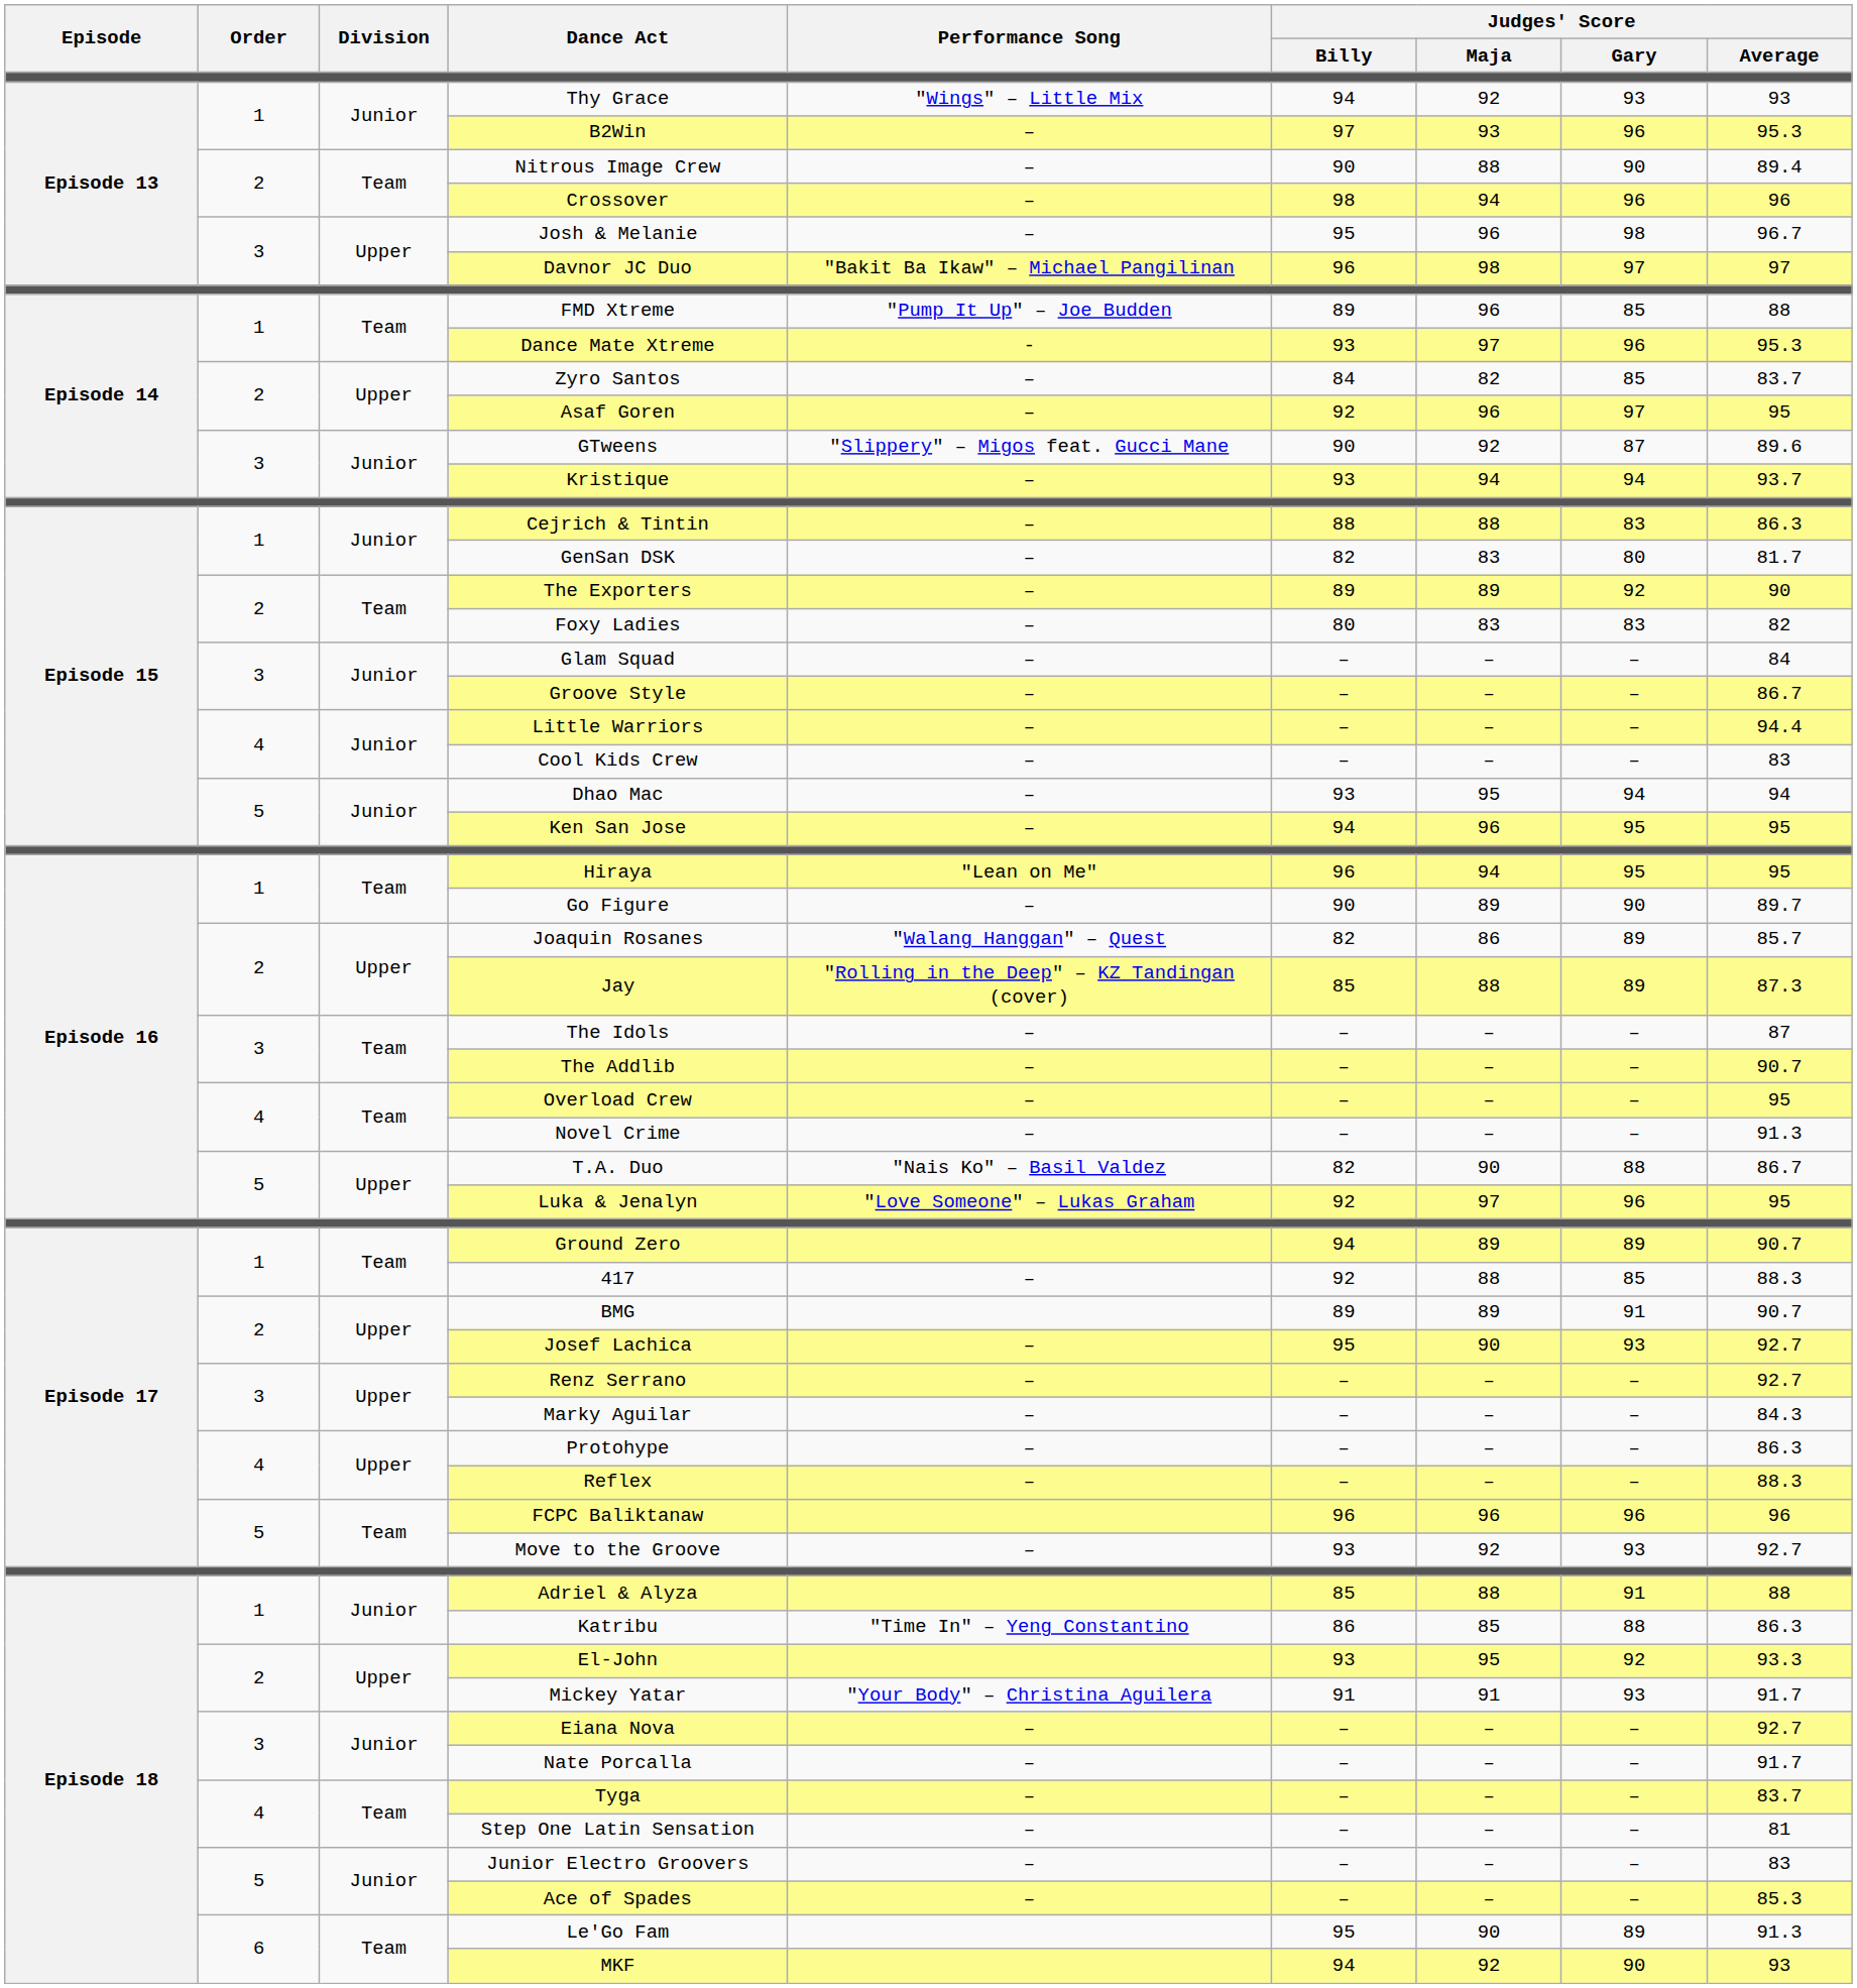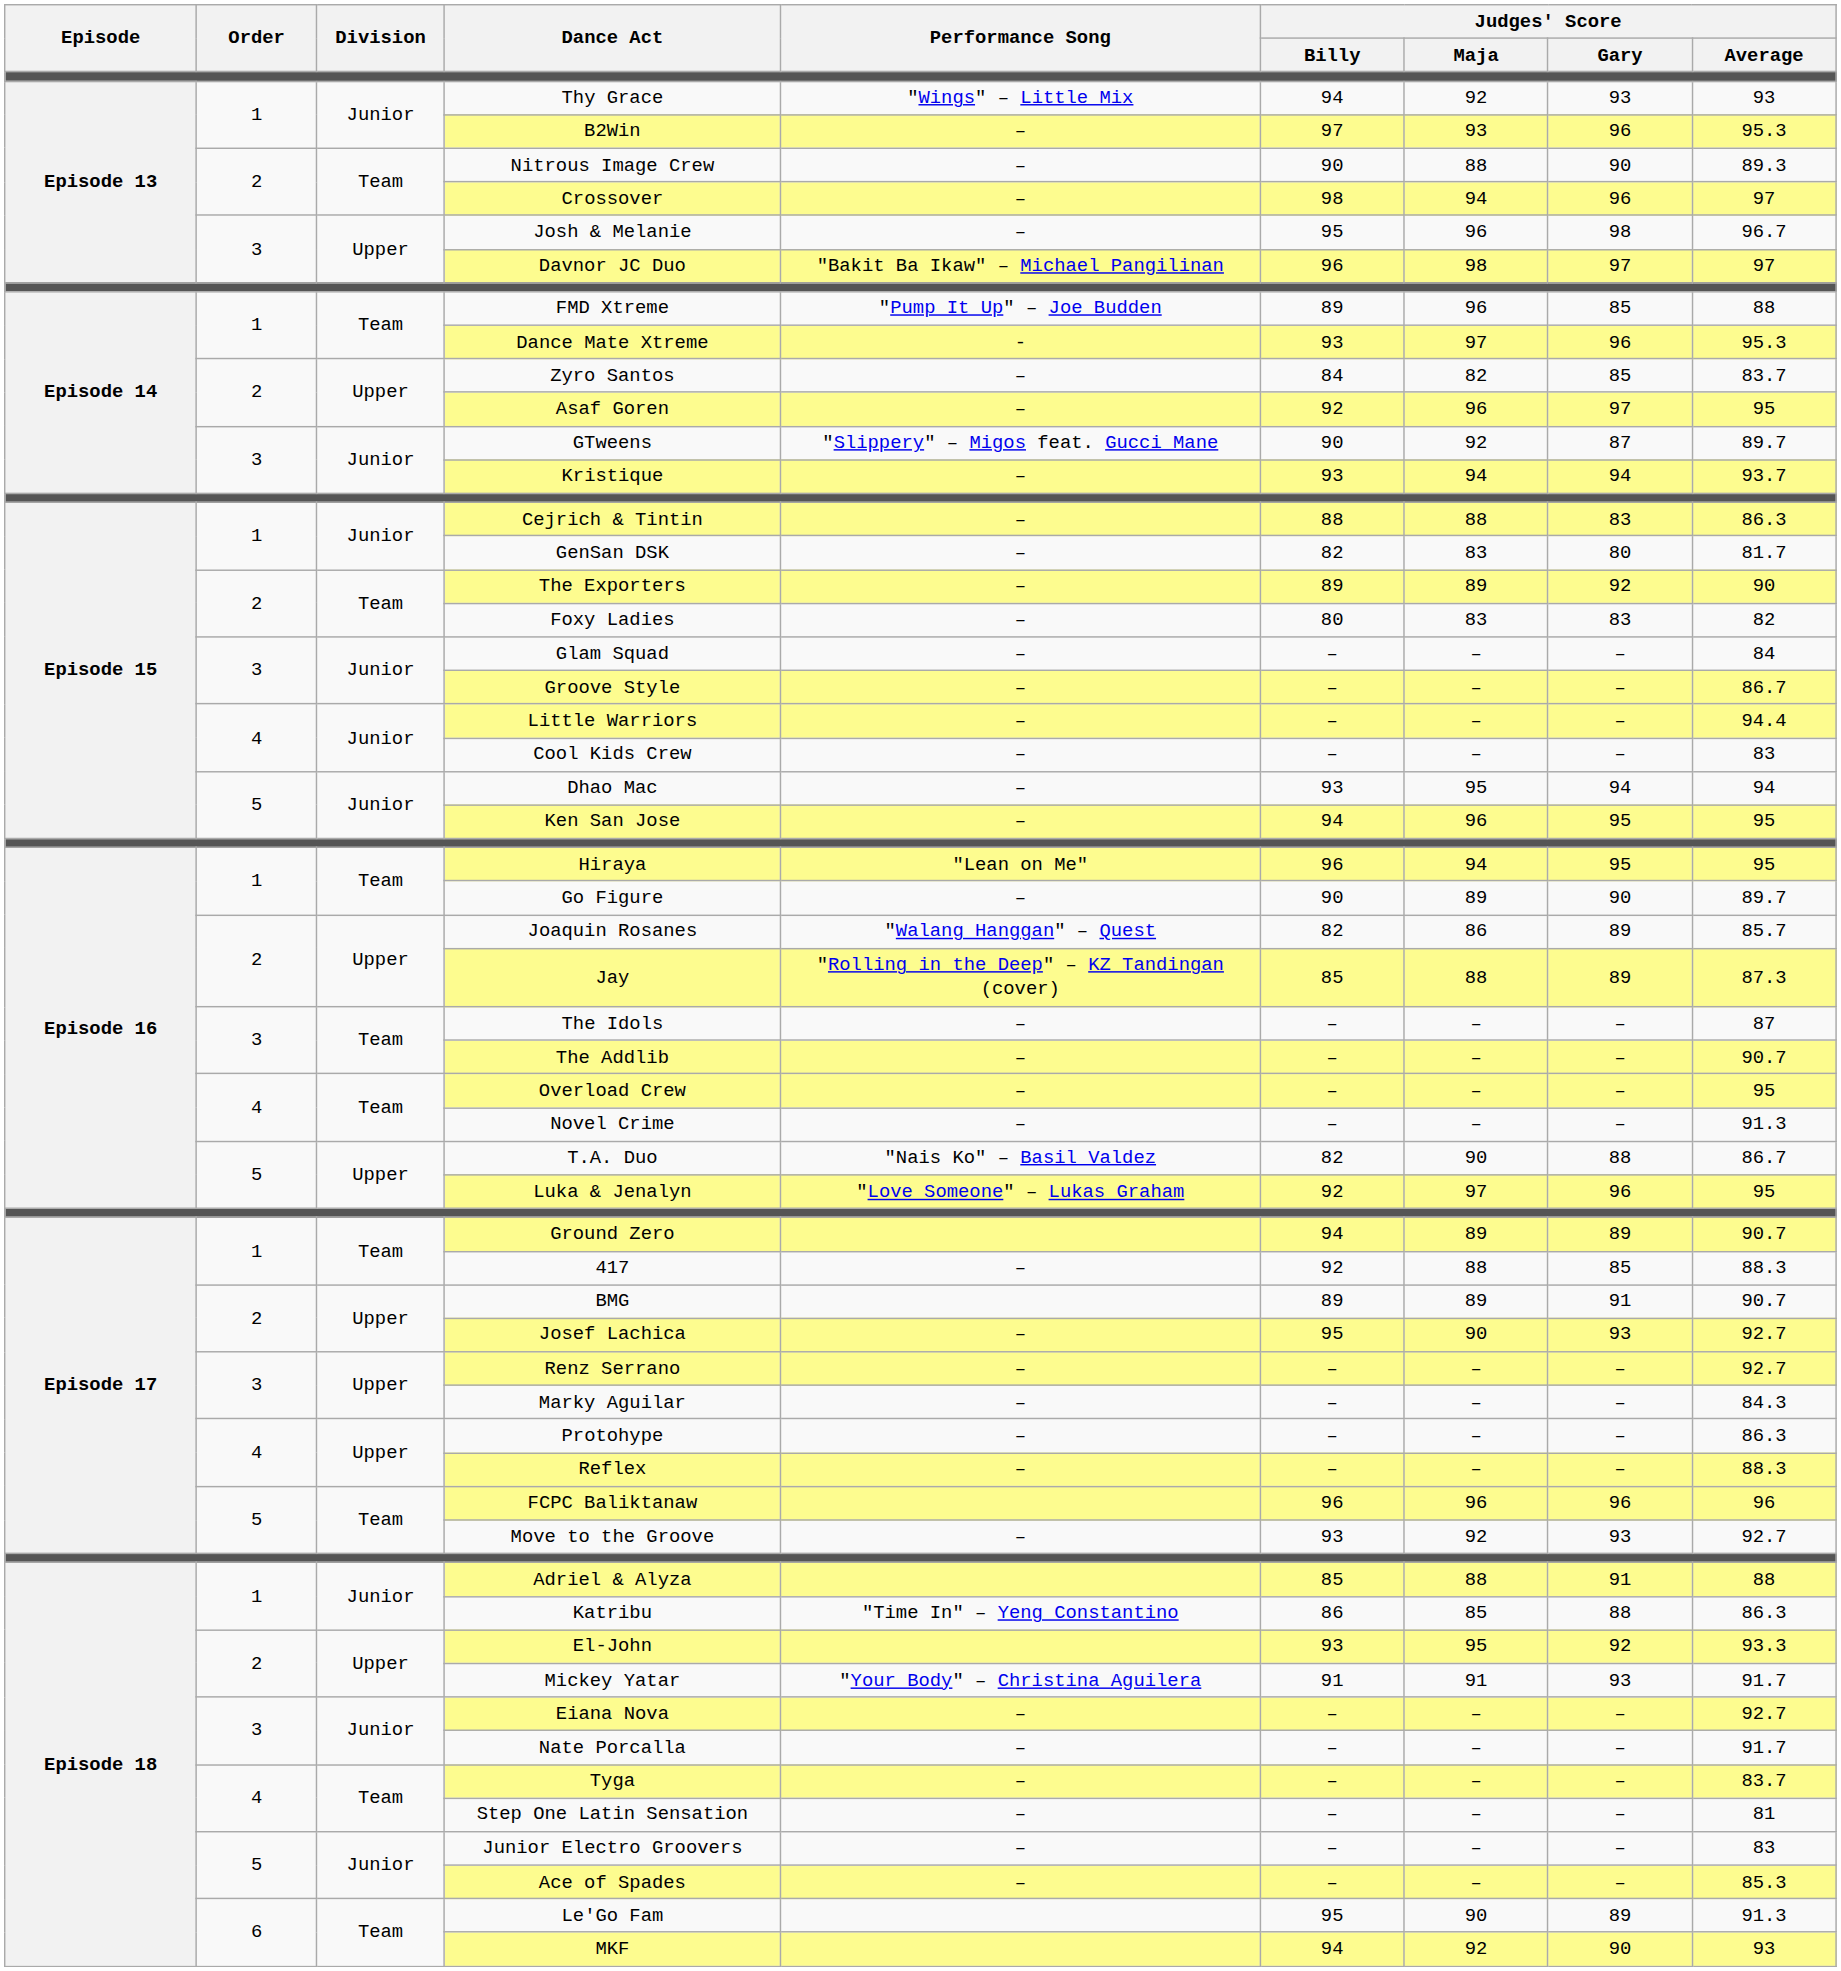Nitrous Image Crew | Judges' Score / Average: 89.4 -> 89.3
Crossover | Judges' Score / Average: 96 -> 97
GTweens | Judges' Score / Average: 89.6 -> 89.7
